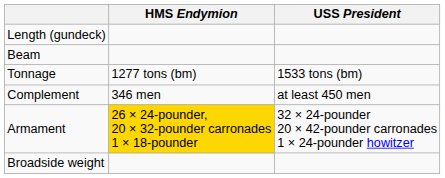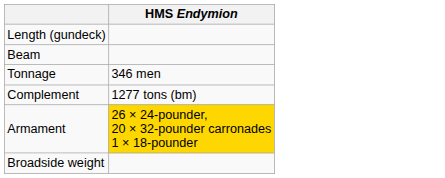- column: USS President | 1533 tons (bm) | at least 450 men | 32 × 24-pounder 20 × 42-pounder carronades 1 × 24-pounder howitzer
Tonnage | HMS Endymion: 1277 tons (bm) -> 346 men
Complement | HMS Endymion: 346 men -> 1277 tons (bm)
